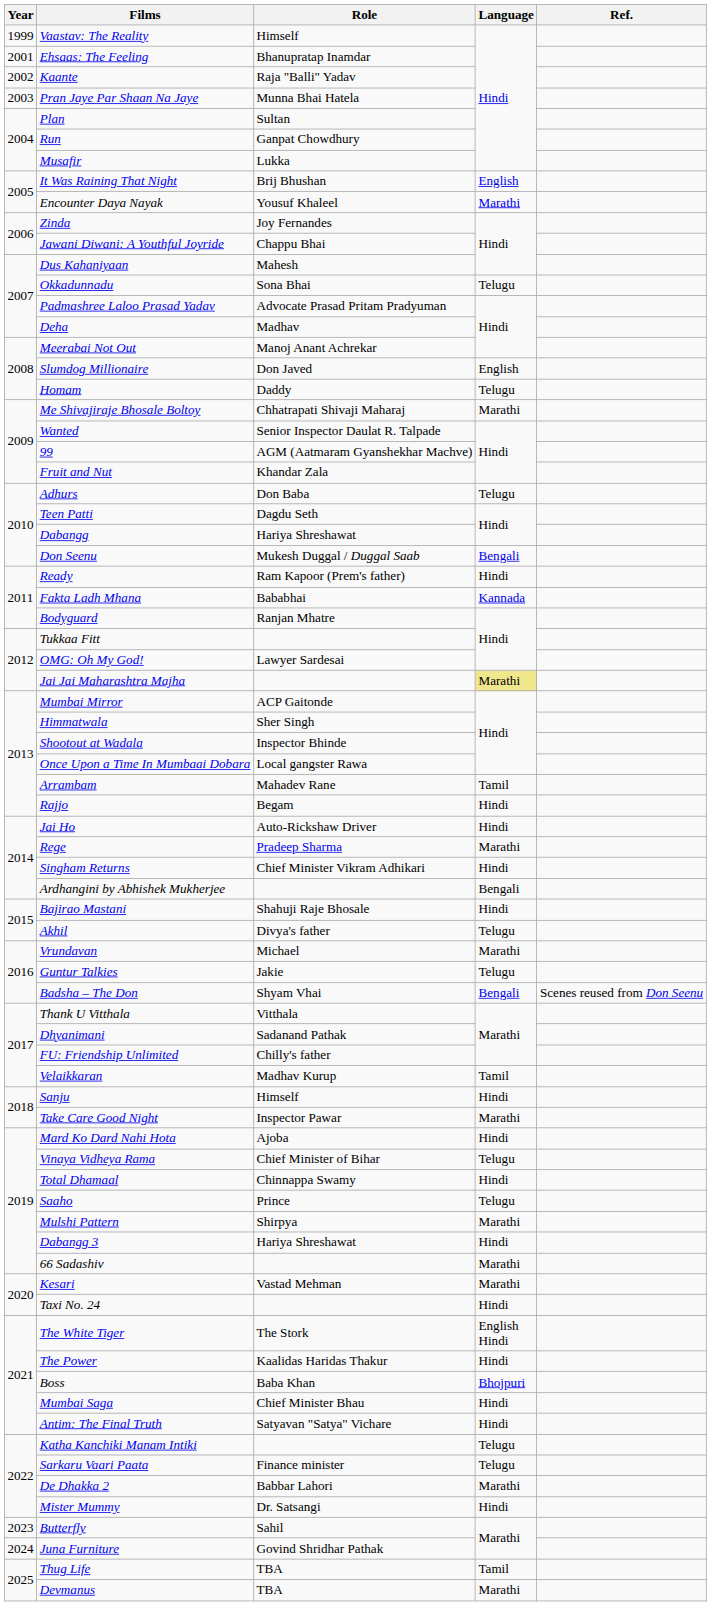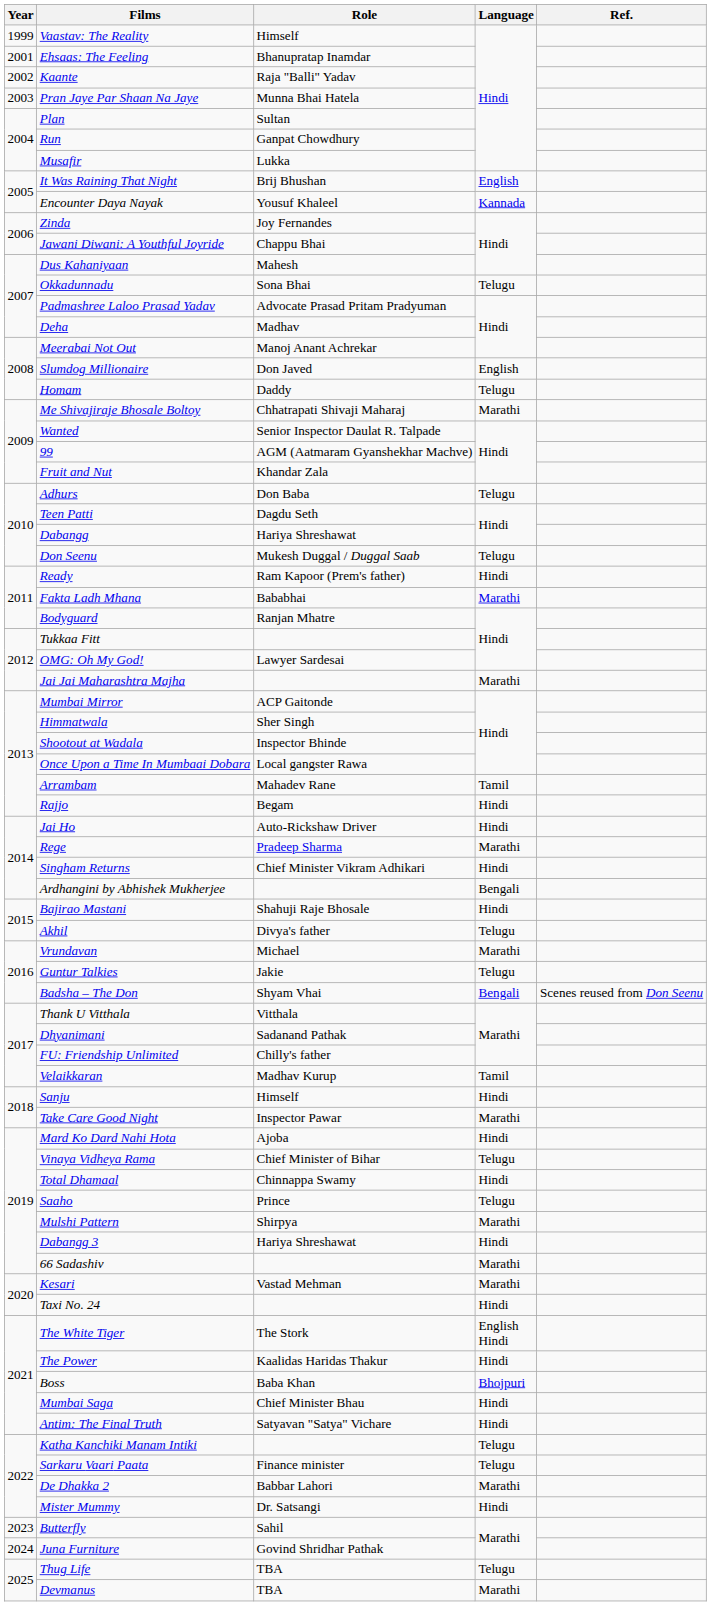Encounter Daya Nayak | Language: Marathi -> Kannada
Don Seenu | Language: Bengali -> Telugu
Fakta Ladh Mhana | Language: Kannada -> Marathi
Jai Jai Maharashtra Majha | Language: khaki background -> no background
Thug Life | Language: Tamil -> Telugu
